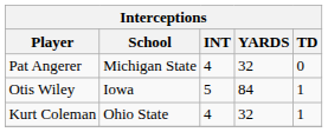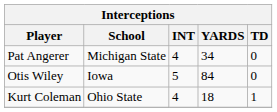Pat Angerer | YARDS: 32 -> 34
Otis Wiley | TD: 1 -> 0
Kurt Coleman | YARDS: 32 -> 18
